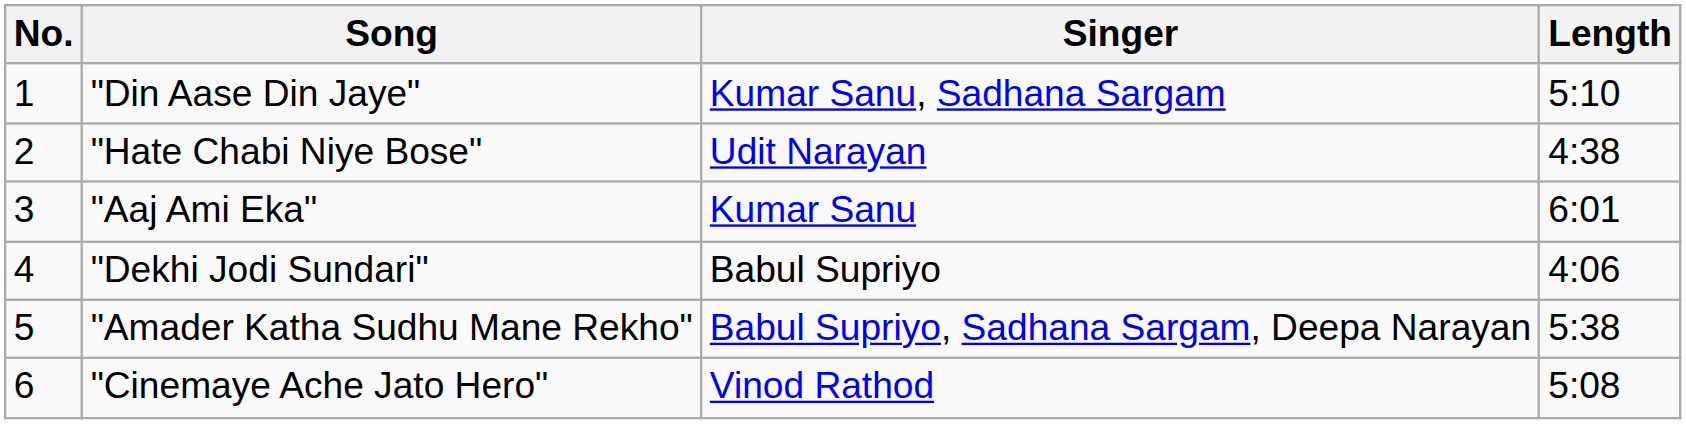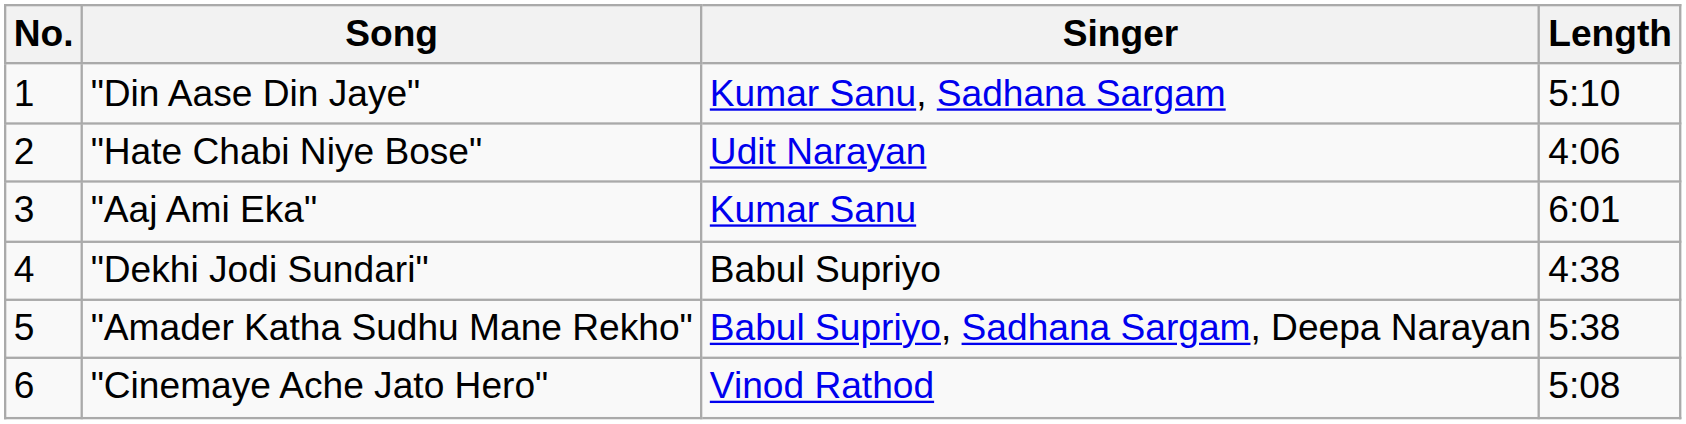"Hate Chabi Niye Bose" | Length: 4:38 -> 4:06
"Dekhi Jodi Sundari" | Length: 4:06 -> 4:38
